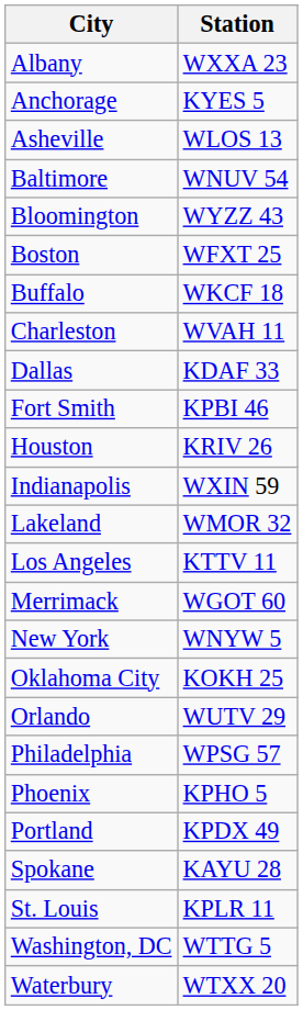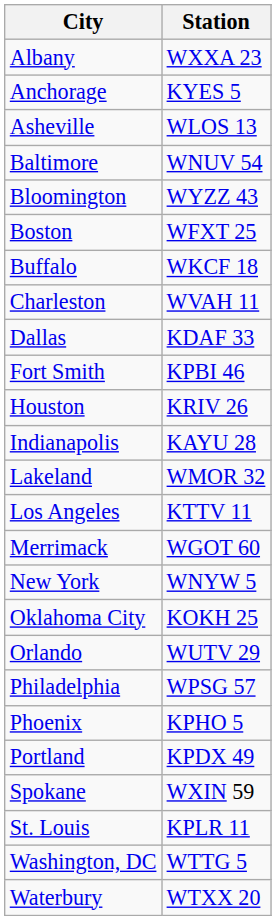Indianapolis | Station: WXIN 59 -> KAYU 28
Spokane | Station: KAYU 28 -> WXIN 59
